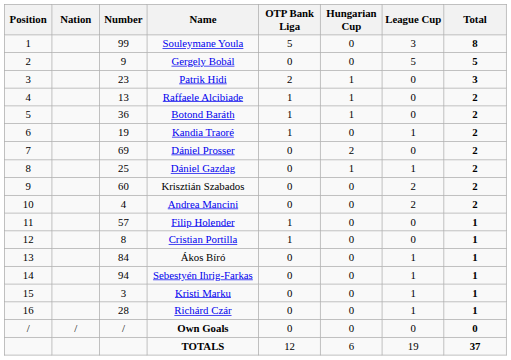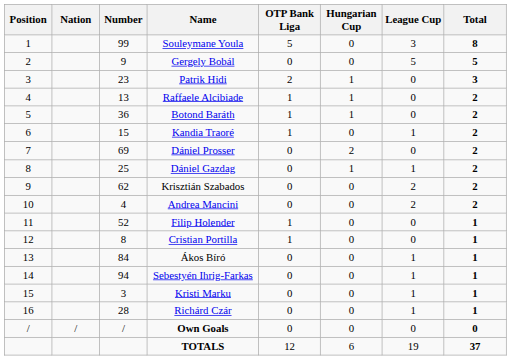Kandia Traoré | Number: 19 -> 15
Krisztián Szabados | Number: 60 -> 62
Filip Holender | Number: 57 -> 52
